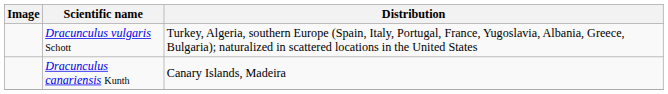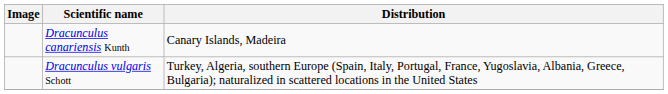rows swapped: Dracunculus canariensis Kunth <-> Dracunculus vulgaris Schott
